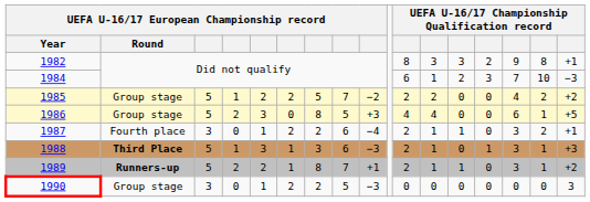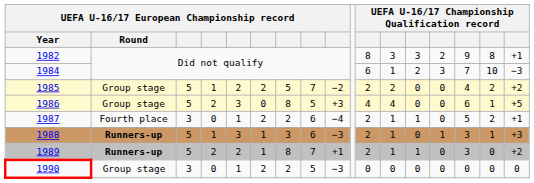1987 | column 15: 3 -> 5
1988 | UEFA U-16/17 European Championship record / Round: Third Place -> Runners-up
1989 | column 16: 1 -> 0
1990 | column 17: 3 -> 0
